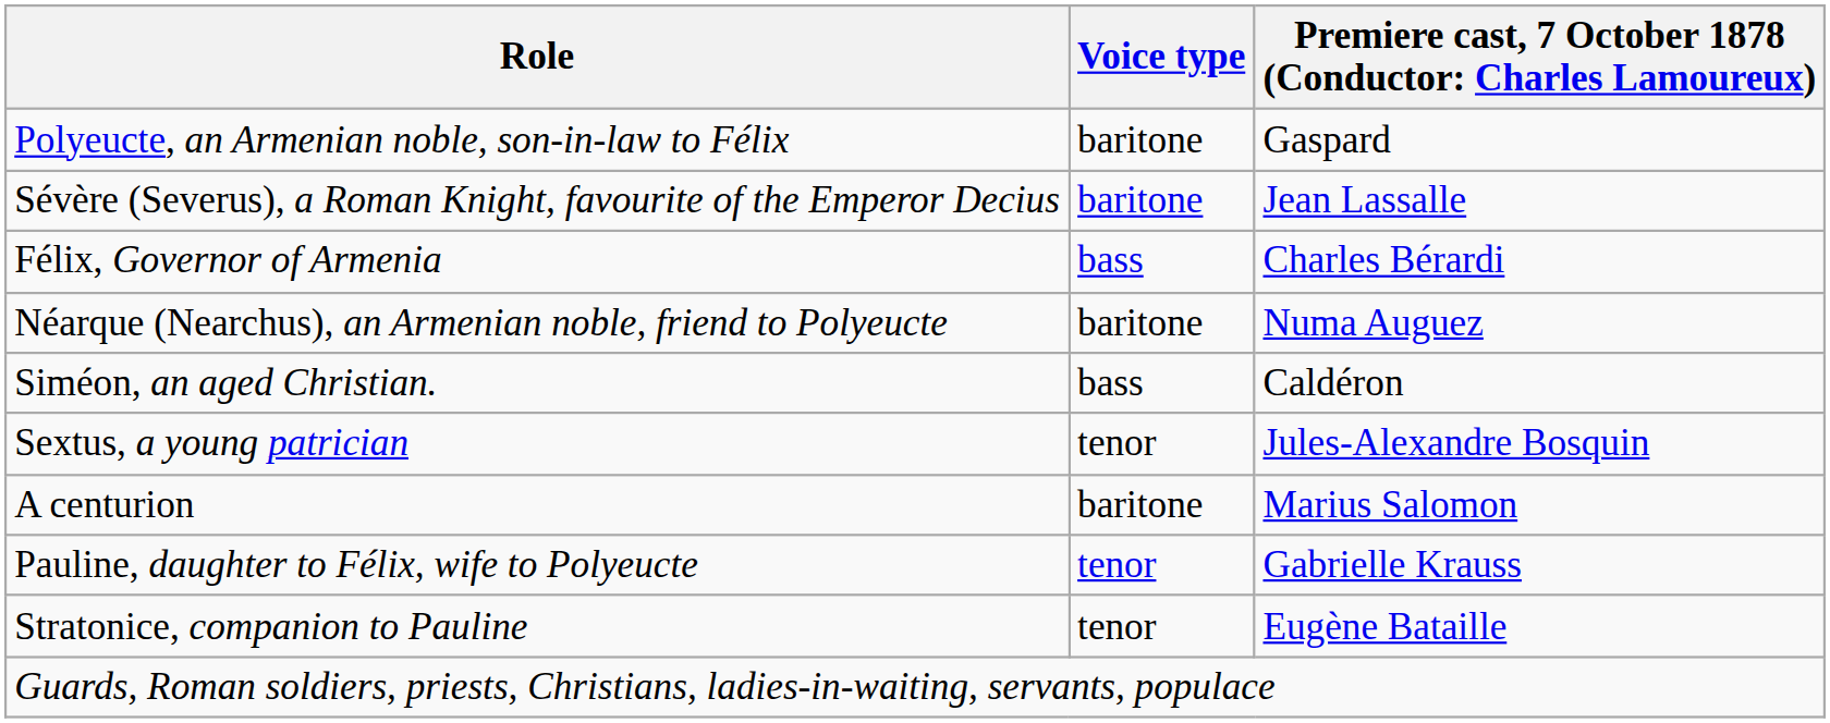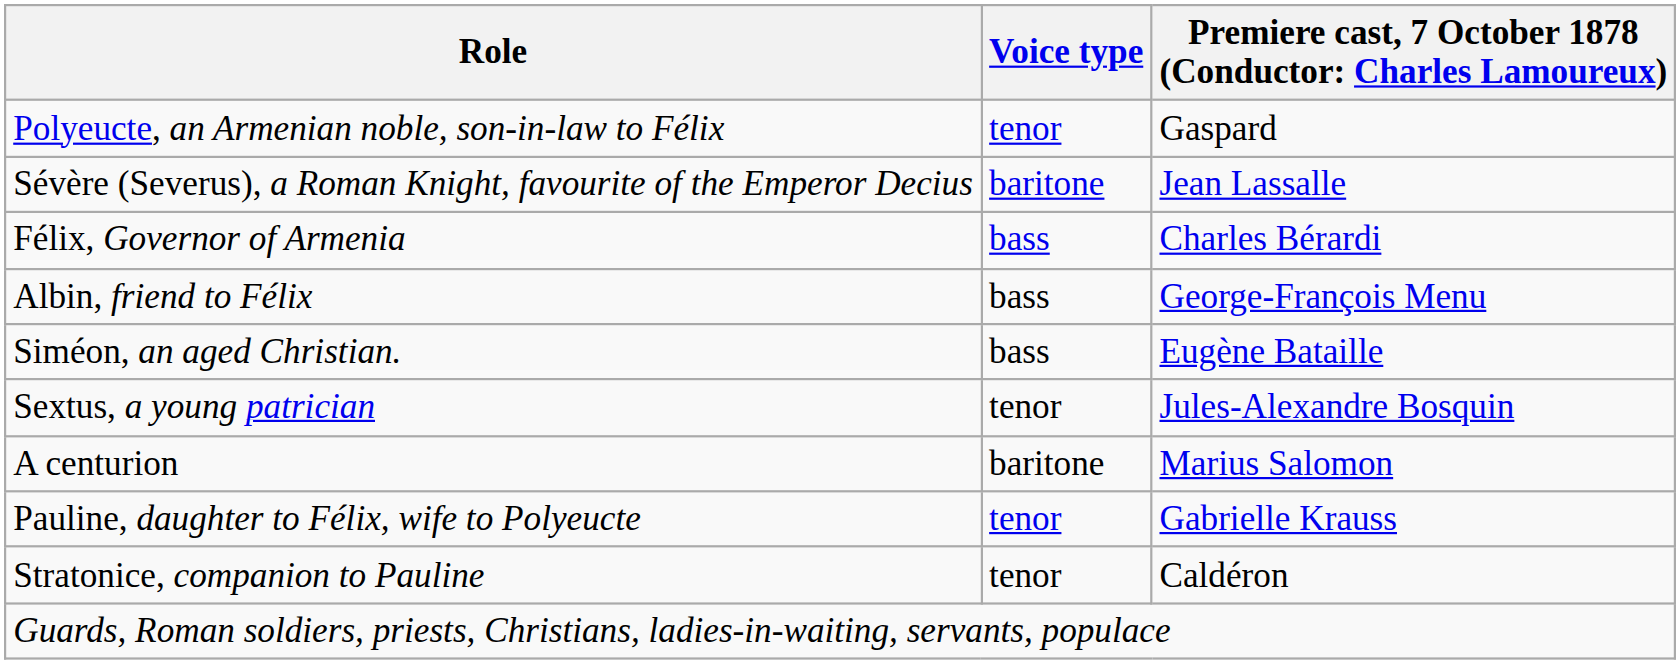Polyeucte, an Armenian noble, son-in-law to Félix | Voice type: baritone -> tenor
- row: Néarque (Nearchus), an Armenian noble, friend to Polyeucte | baritone | Numa Auguez
+ row: Albin, friend to Félix | bass | George-François Menu
Siméon, an aged Christian. | column 3: Caldéron -> Eugène Bataille
Stratonice, companion to Pauline | column 3: Eugène Bataille -> Caldéron
